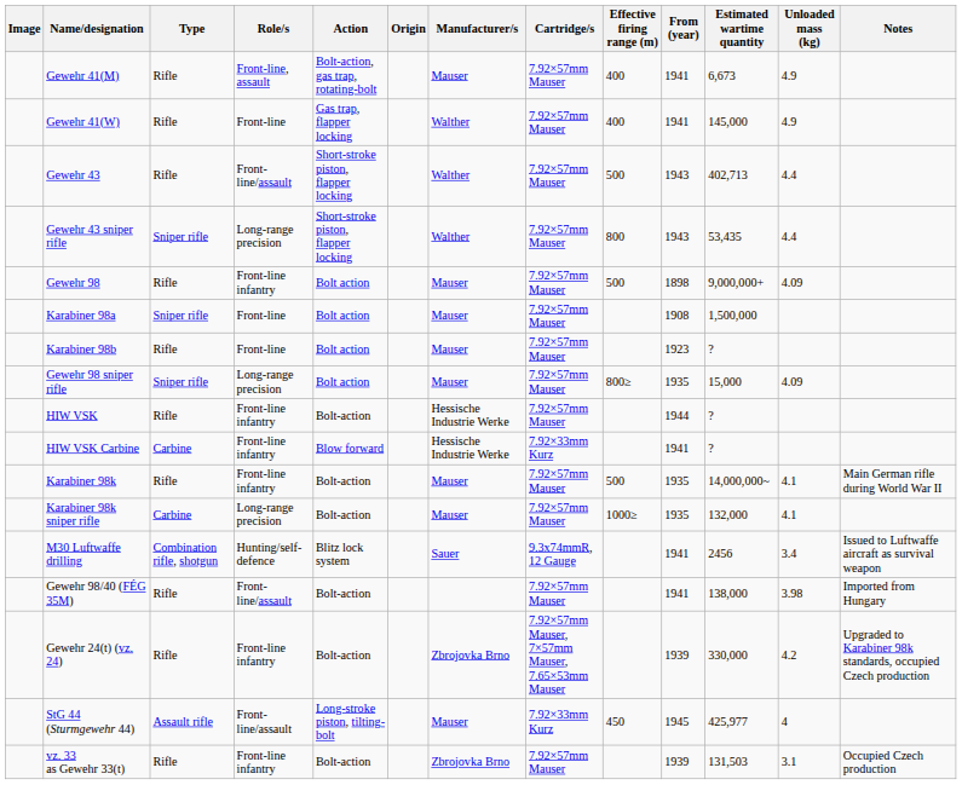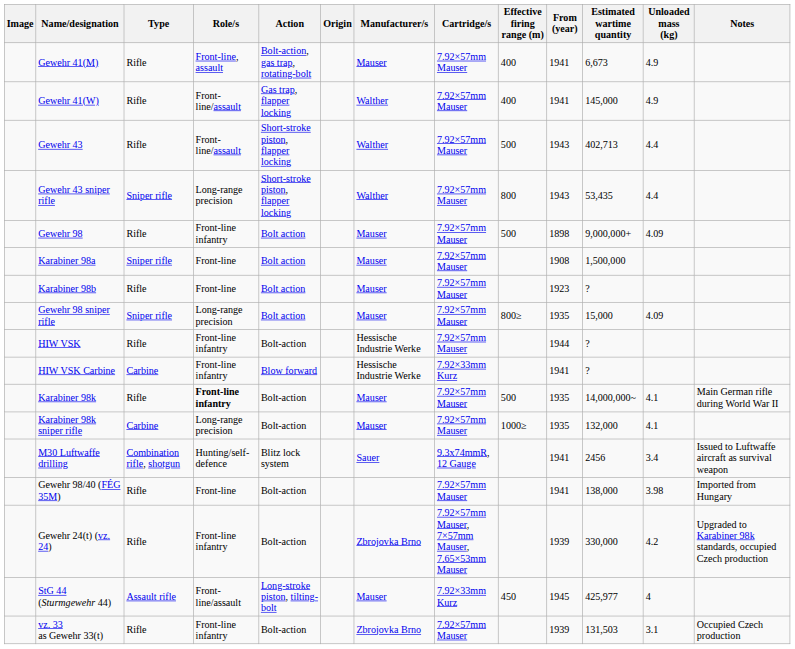Gewehr 41(W) | Role/s: Front-line -> Front-line/assault
Karabiner 98k | Role/s: normal -> bold
Gewehr 98/40 (FÉG 35M) | Role/s: Front-line/assault -> Front-line
